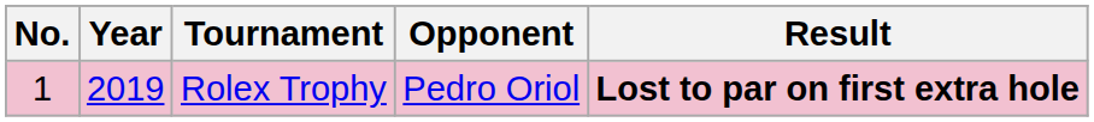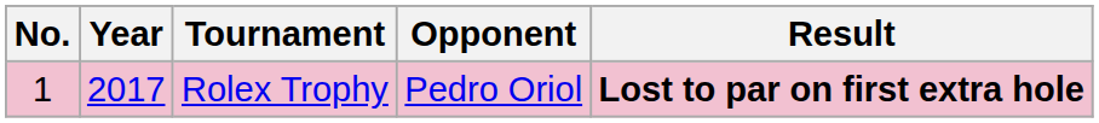Rolex Trophy | Year: 2019 -> 2017
